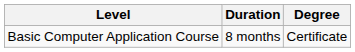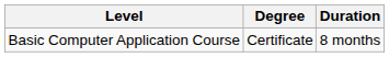columns swapped: Degree <-> Duration
